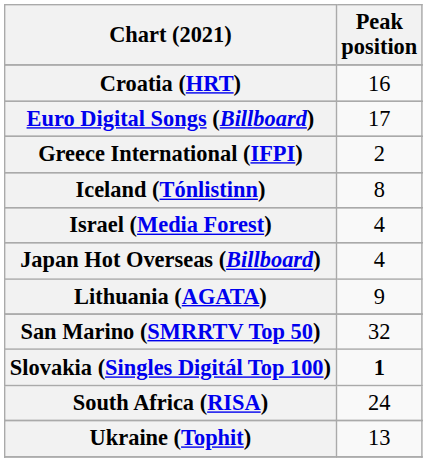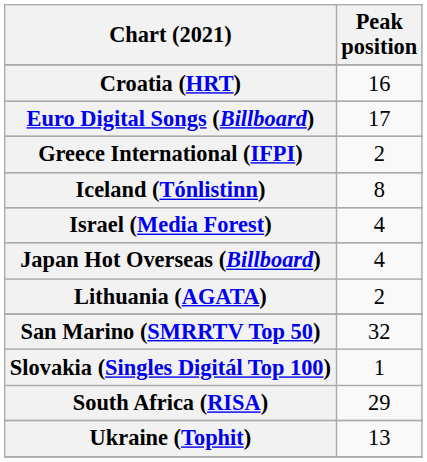Lithuania (AGATA) | Peak position: 9 -> 2
Slovakia (Singles Digitál Top 100) | Peak position: bold -> normal
South Africa (RISA) | Peak position: 24 -> 29
